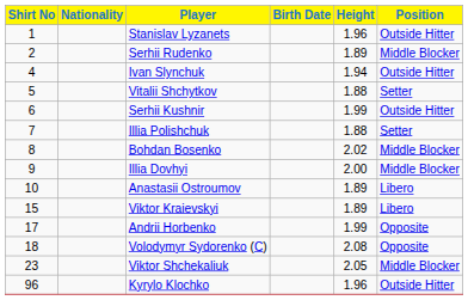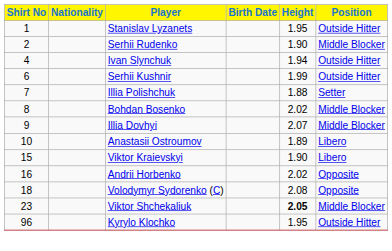Stanislav Lyzanets | Height: 1.96 -> 1.95
Serhii Rudenko | Height: 1.89 -> 1.90
- row: 5 | Vitalii Shchytkov | 1.88 | Setter
Illia Dovhyi | Height: 2.00 -> 2.07
Viktor Kraievskyi | Height: 1.89 -> 1.90
Andrii Horbenko | Shirt No: 17 -> 16
Andrii Horbenko | Height: 1.99 -> 2.02
Viktor Shchekaliuk | Height: normal -> bold
Kyrylo Klochko | Height: 1.96 -> 1.95
